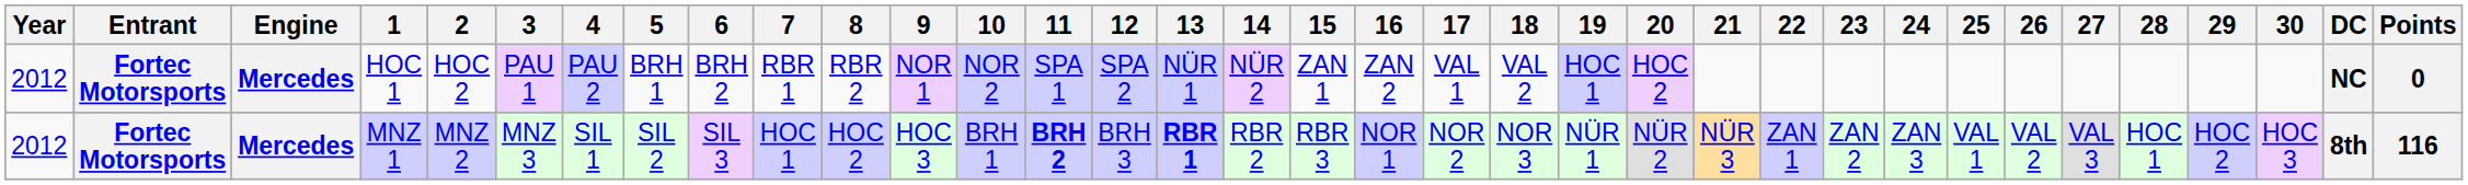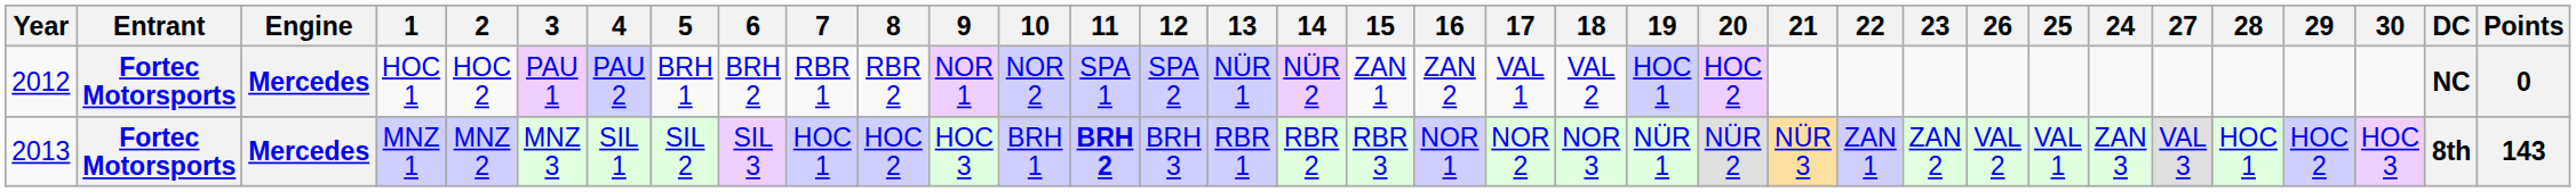columns swapped: 24 <-> 26
MNZ 1 | Year: 2012 -> 2013
MNZ 1 | 13: bold -> normal
MNZ 1 | Points: 116 -> 143
